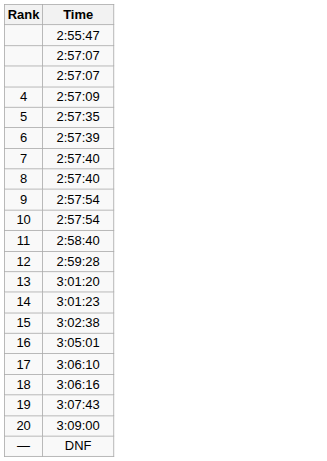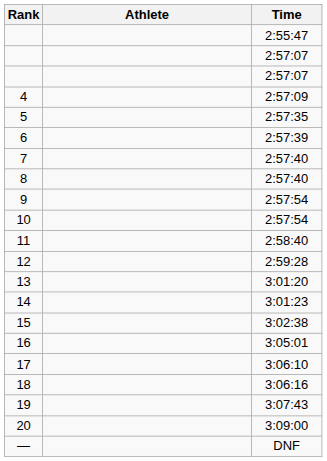+ column: Athlete
